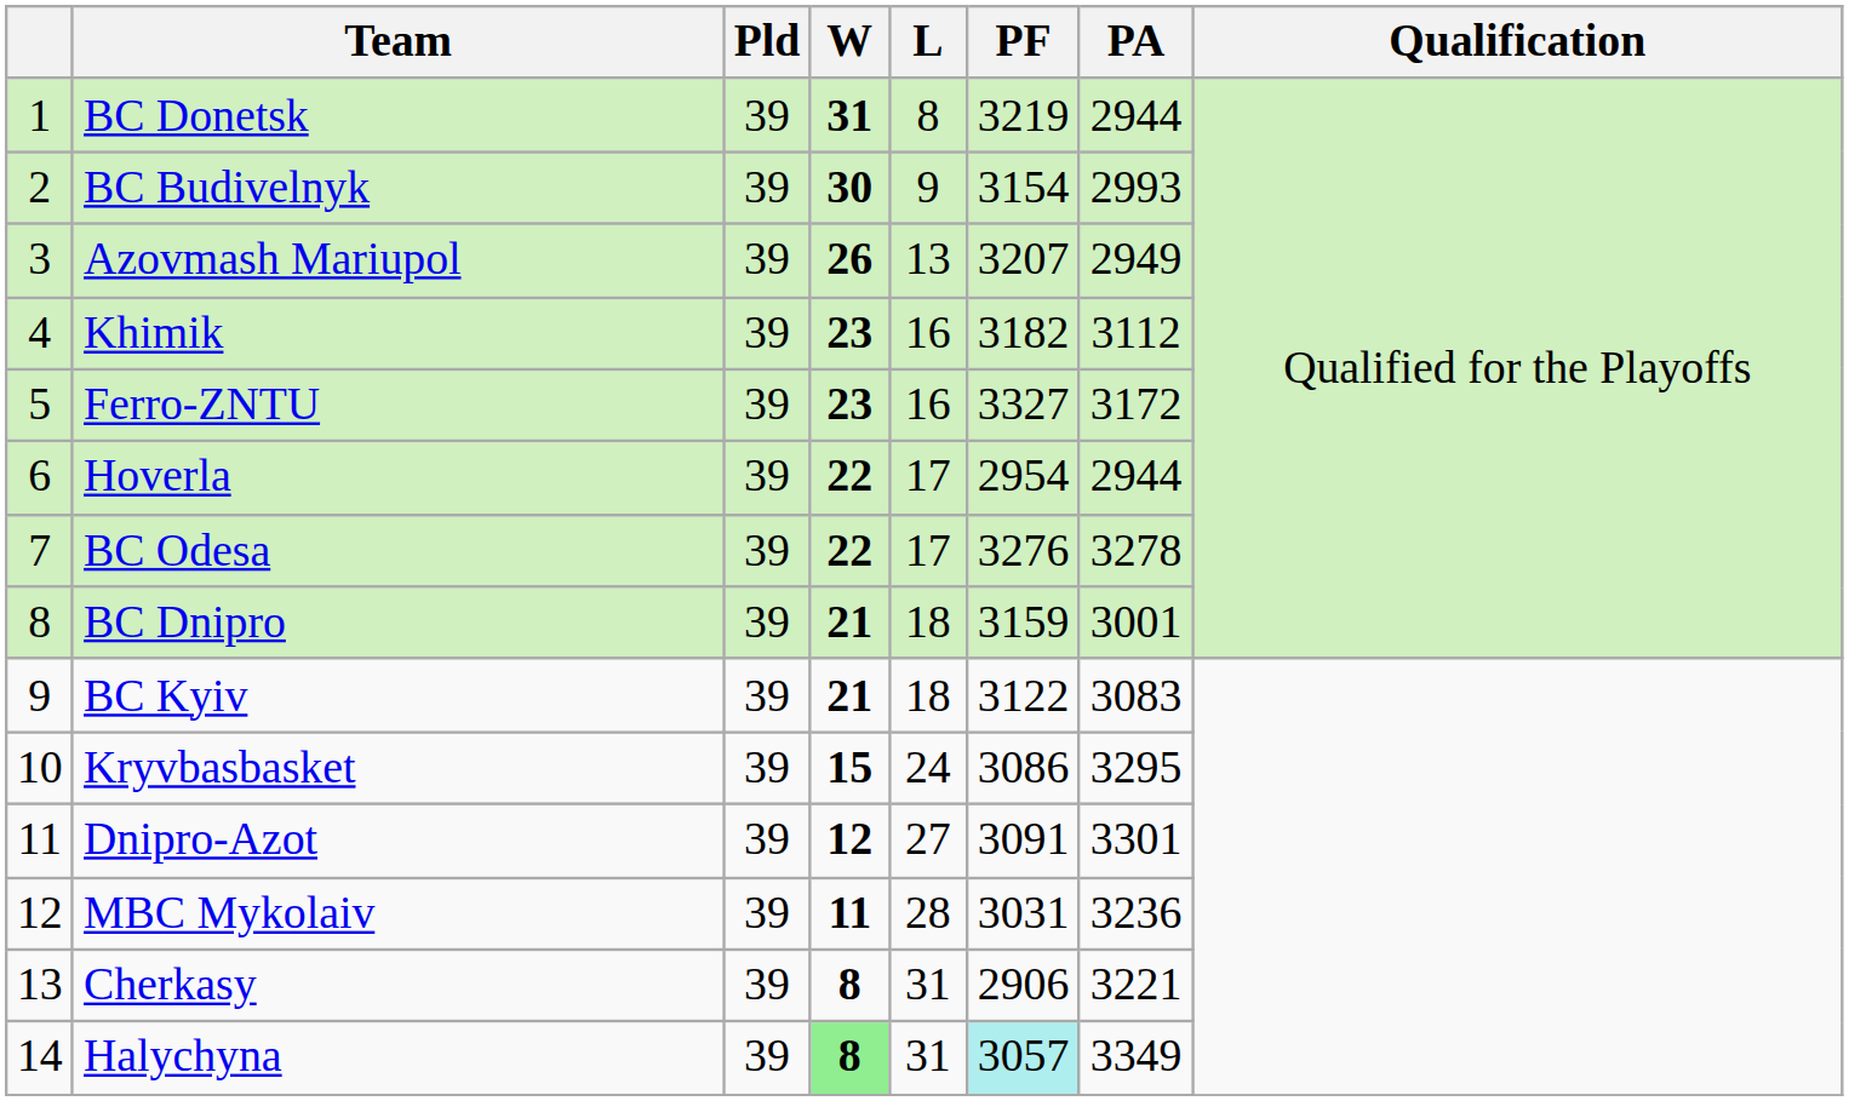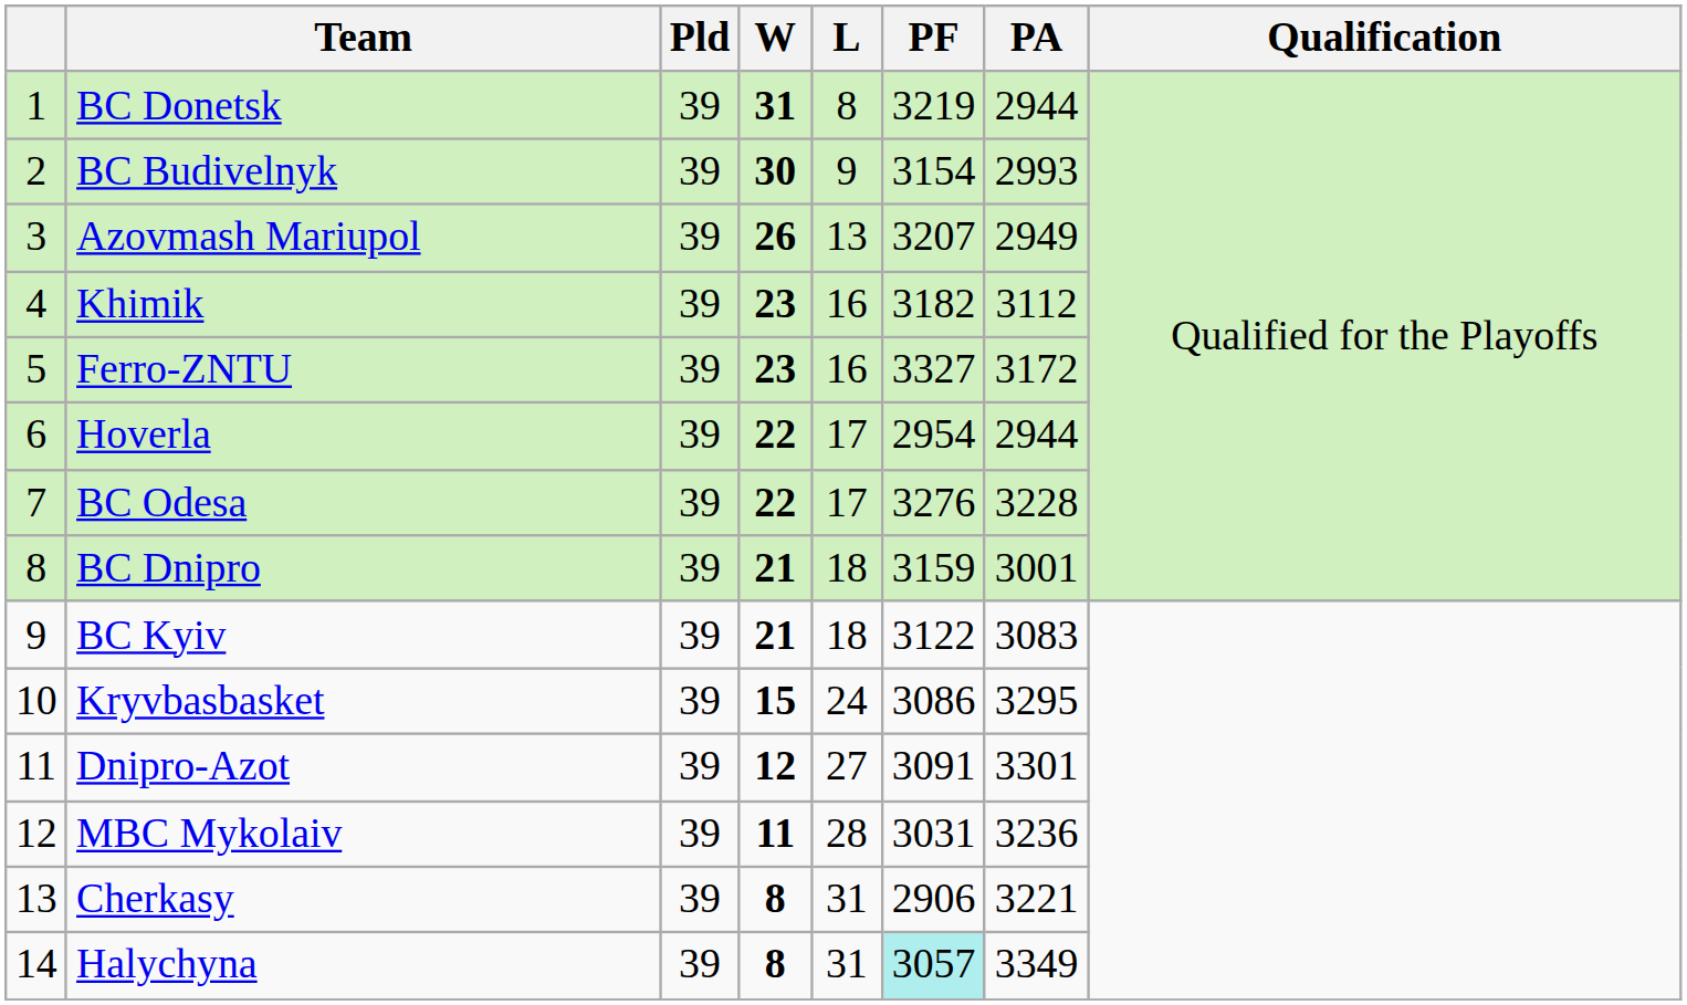BC Odesa | PA: 3278 -> 3228
Halychyna | W: lightgreen background -> no background
